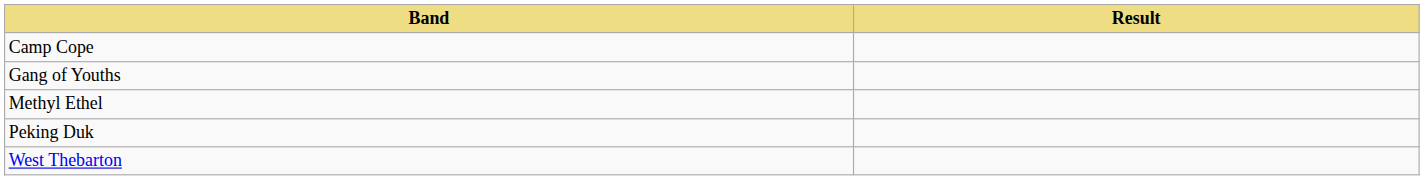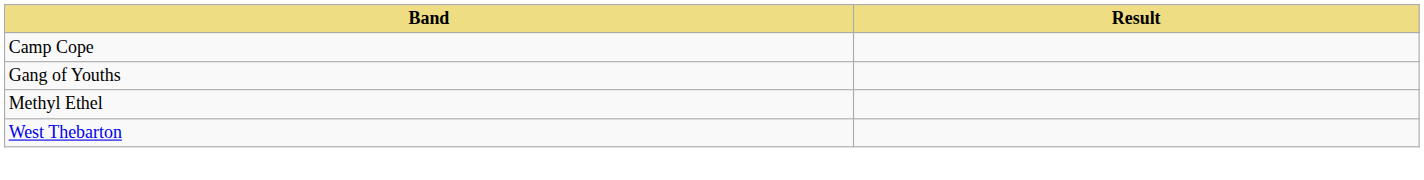- row: Peking Duk
